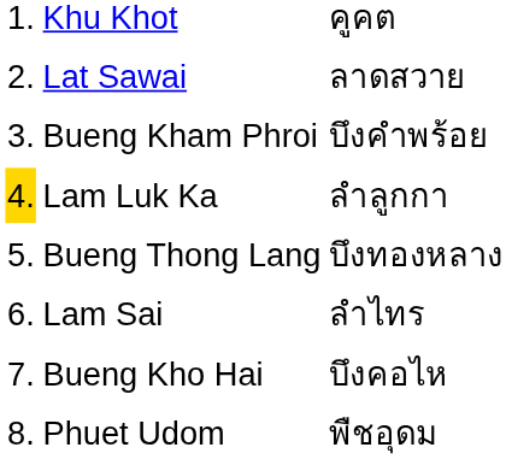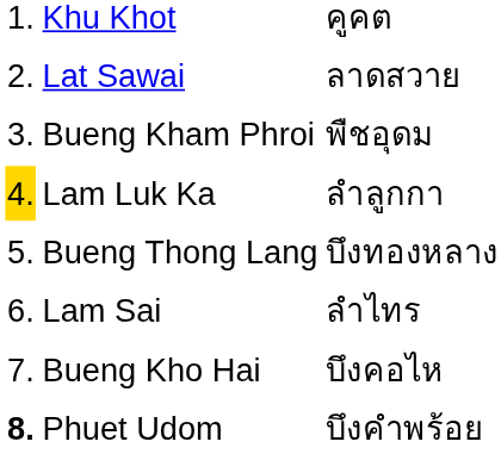Bueng Kham Phroi | column 3: บึงคำพร้อย -> พืชอุดม
Phuet Udom | column 1: normal -> bold
Phuet Udom | column 3: พืชอุดม -> บึงคำพร้อย
